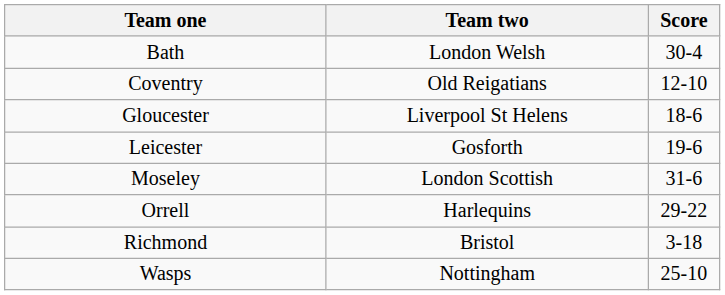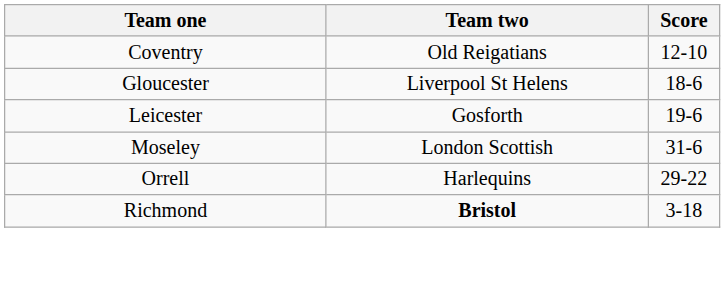- row: Bath | London Welsh | 30-4
Richmond | Team two: normal -> bold
- row: Wasps | Nottingham | 25-10
